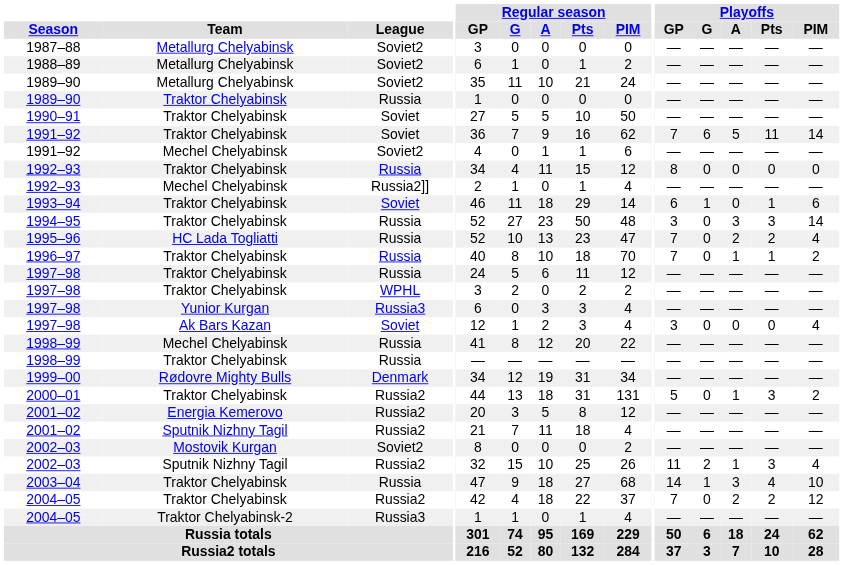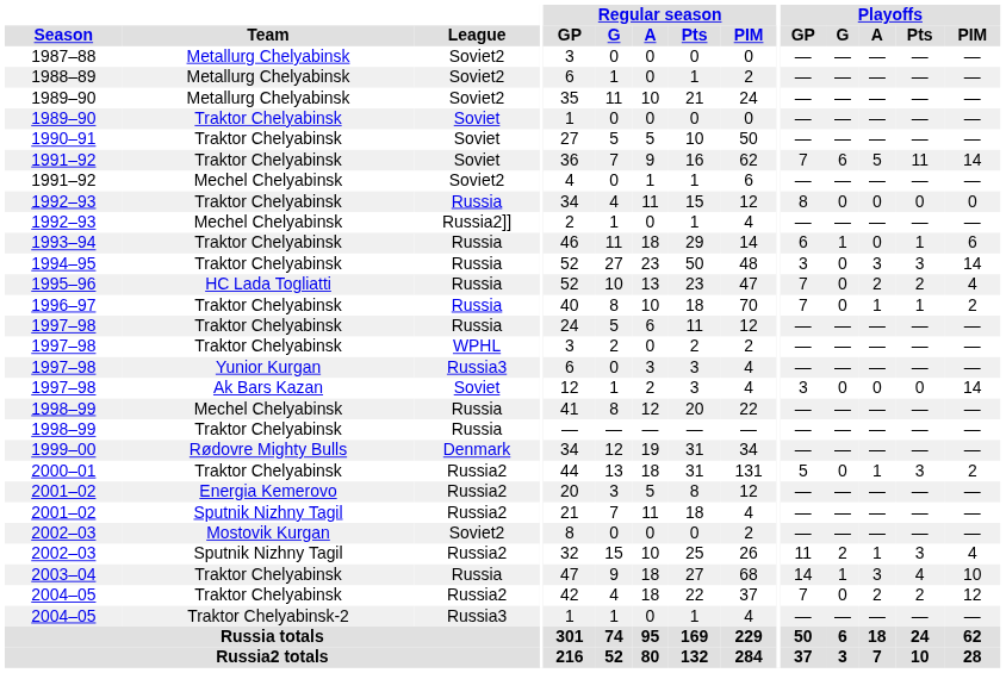1989–90 / Traktor Chelyabinsk | League: Russia -> Soviet
1993–94 | League: Soviet -> Russia
1997–98 / Ak Bars Kazan | Playoffs / PIM: 4 -> 14
